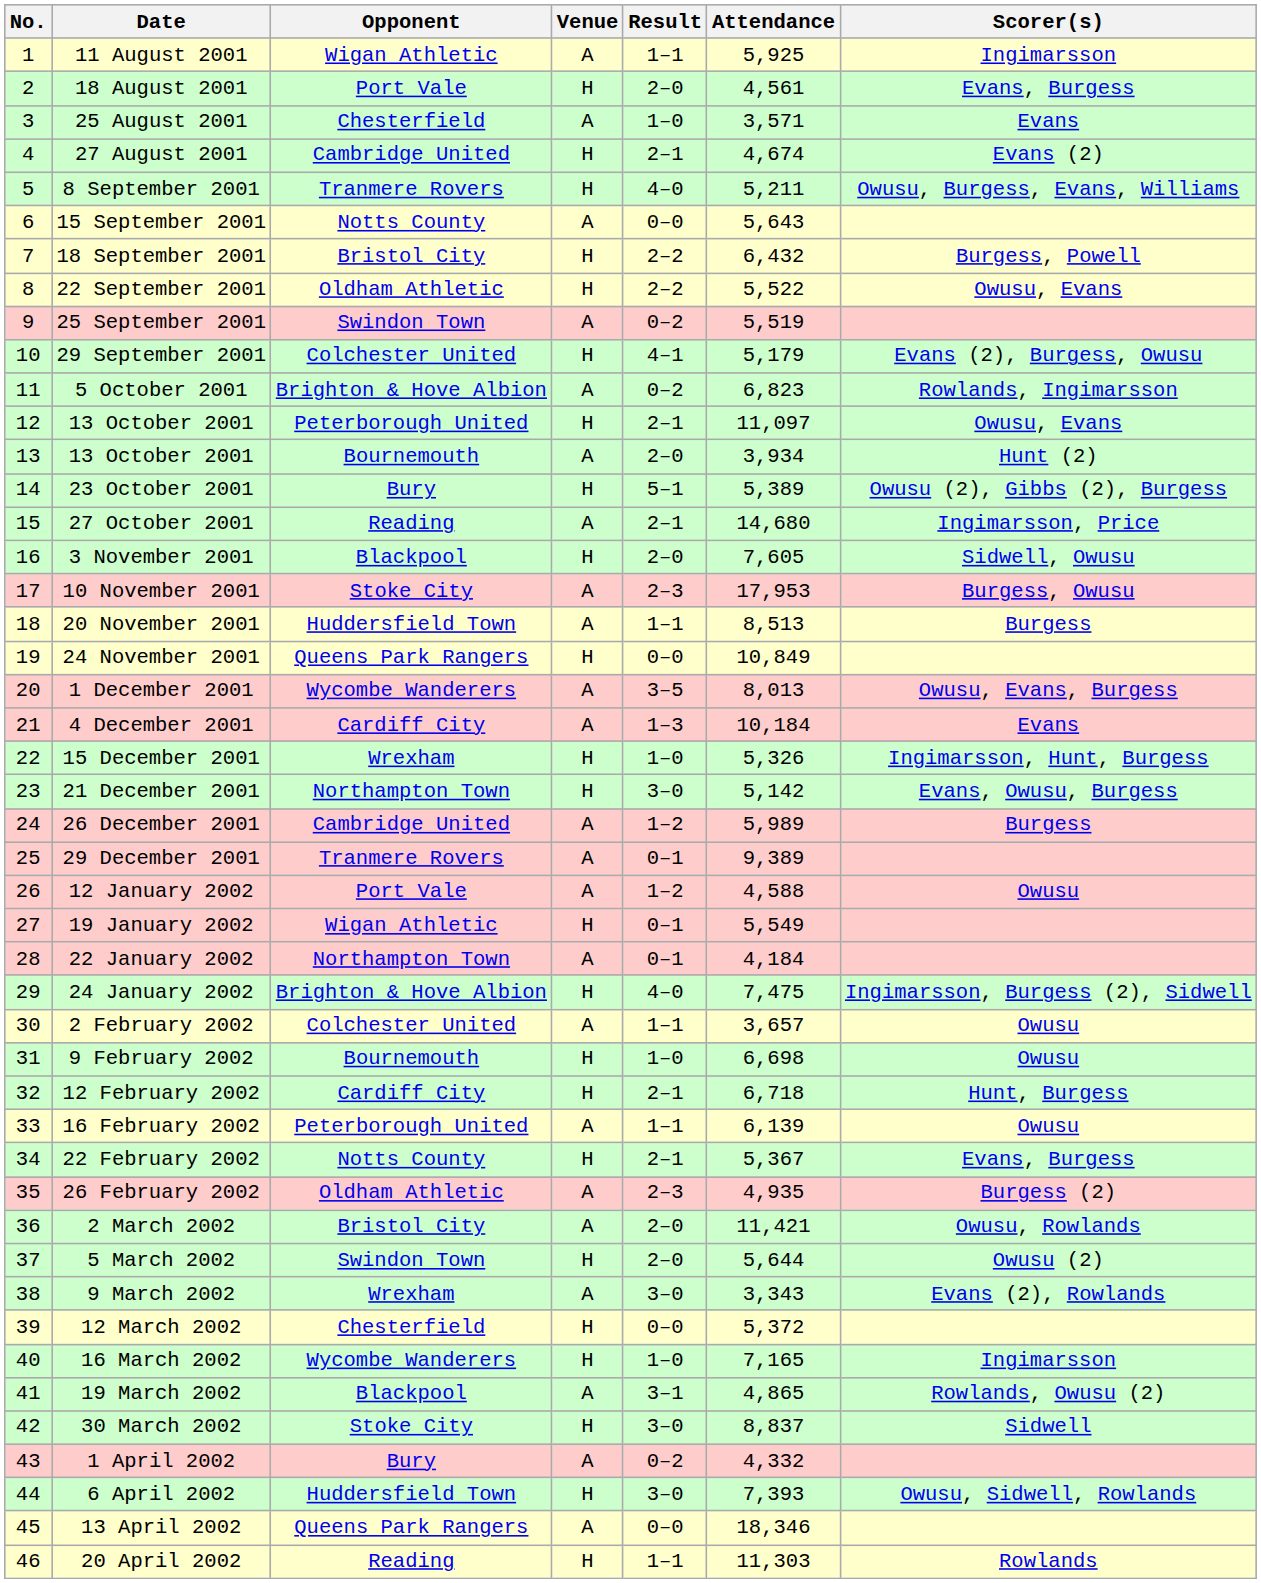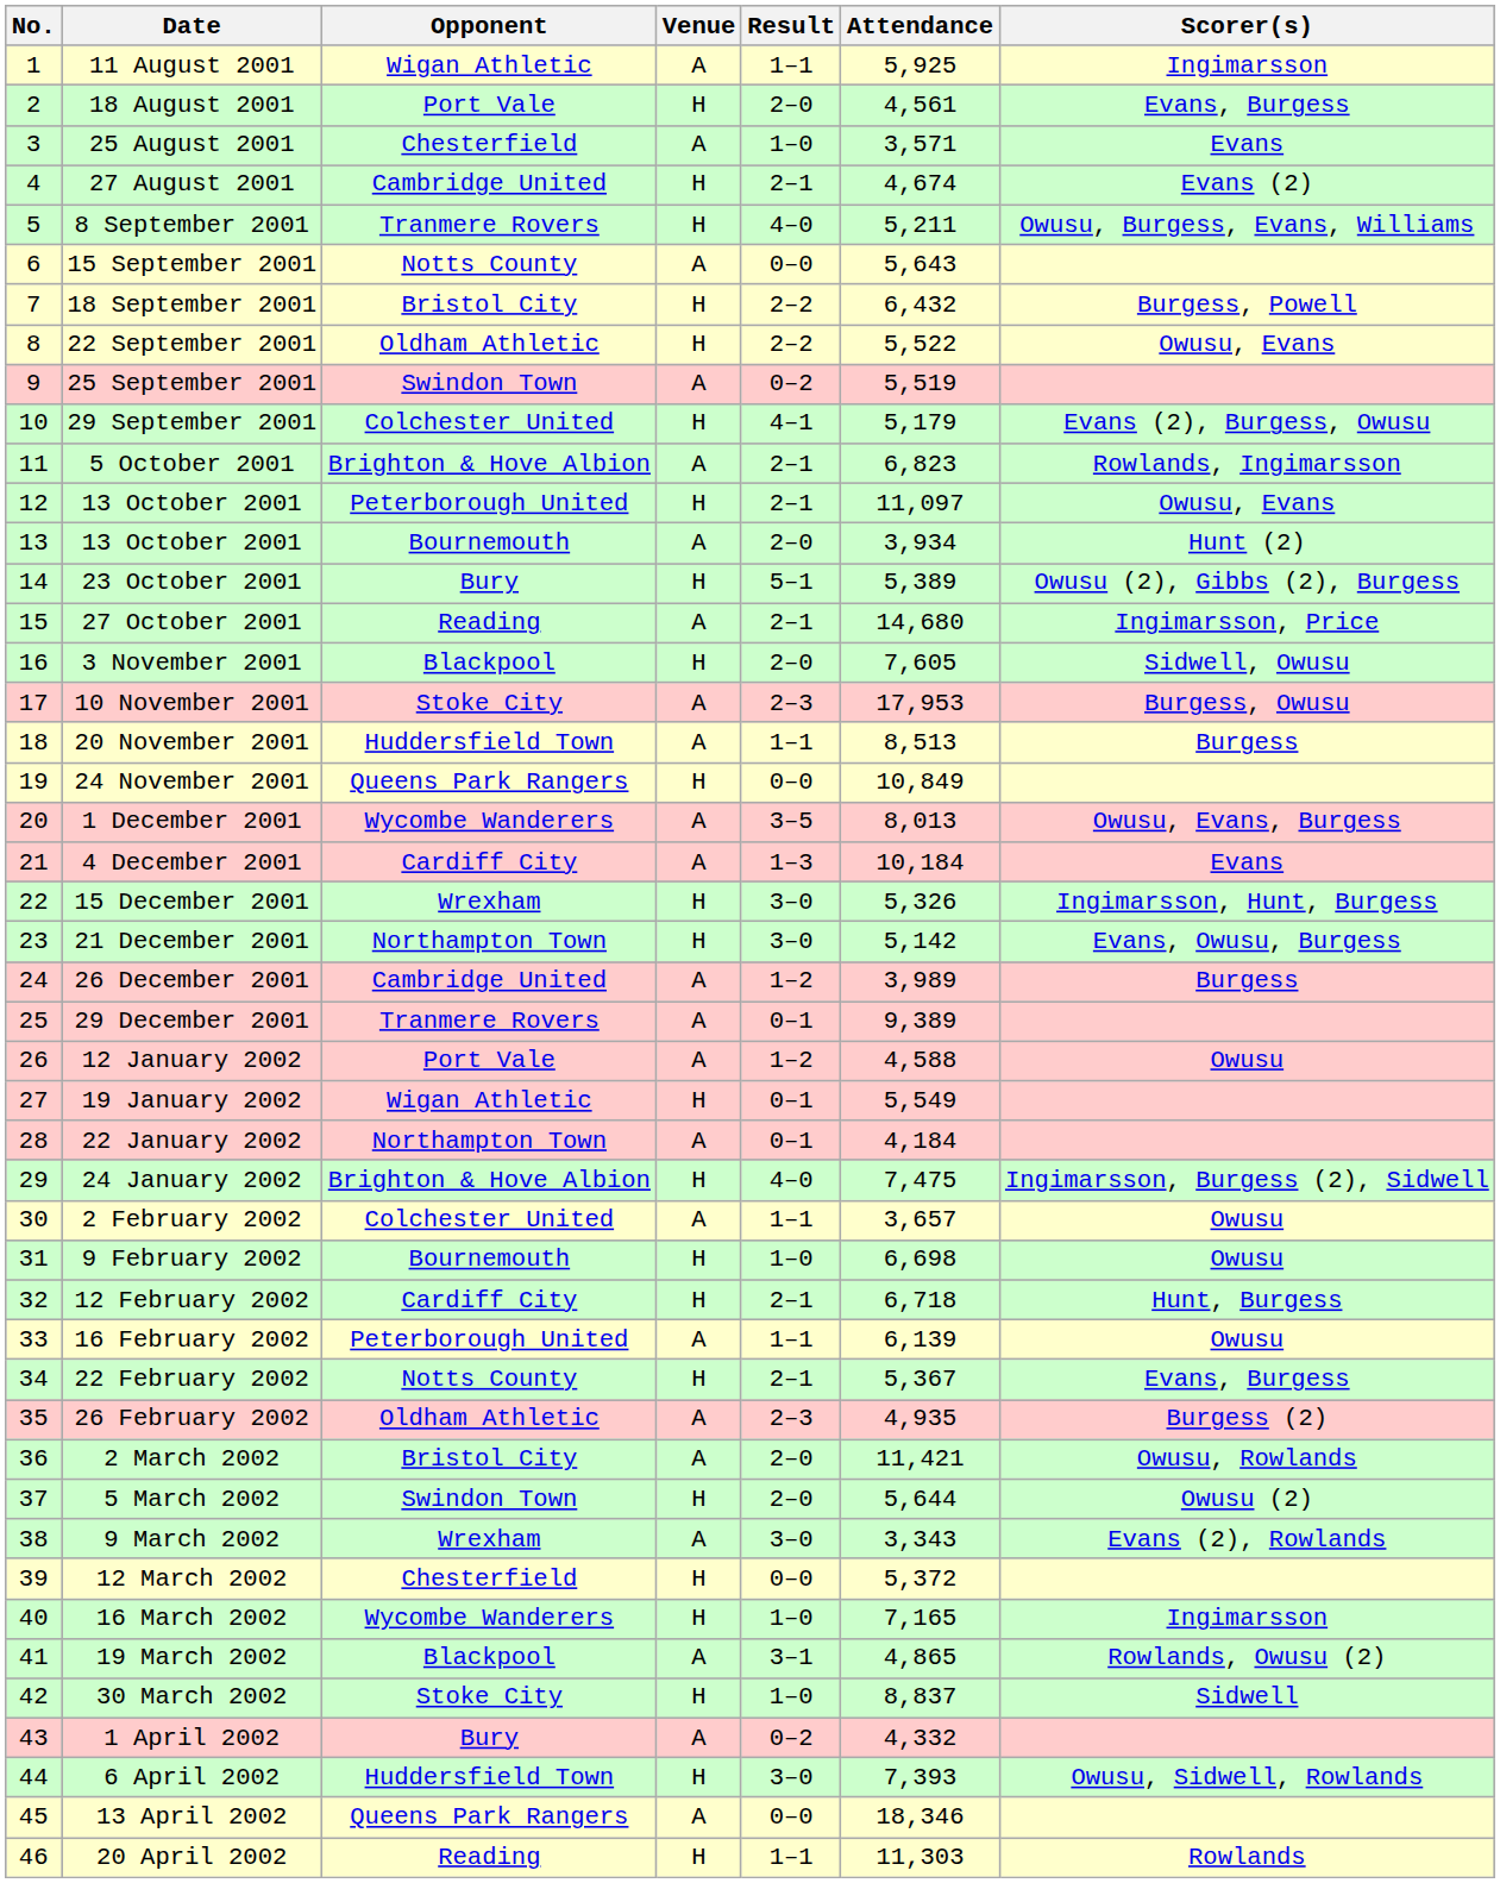5 October 2001 | Result: 0–2 -> 2–1
15 December 2001 | Result: 1–0 -> 3–0
26 December 2001 | Attendance: 5,989 -> 3,989
30 March 2002 | Result: 3–0 -> 1–0
